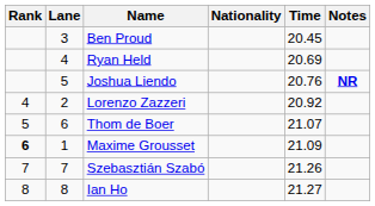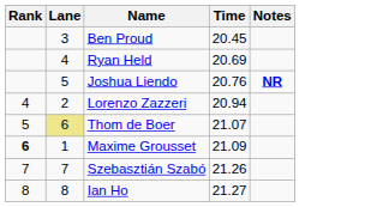- column: Nationality
Lorenzo Zazzeri | Time: 20.92 -> 20.94
Thom de Boer | Lane: no background -> khaki background
